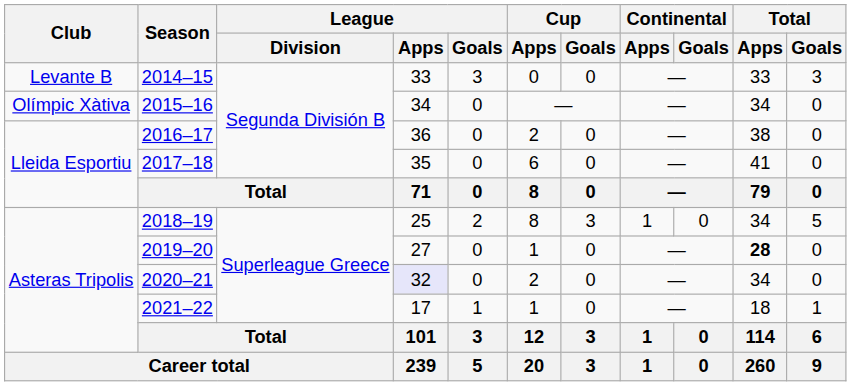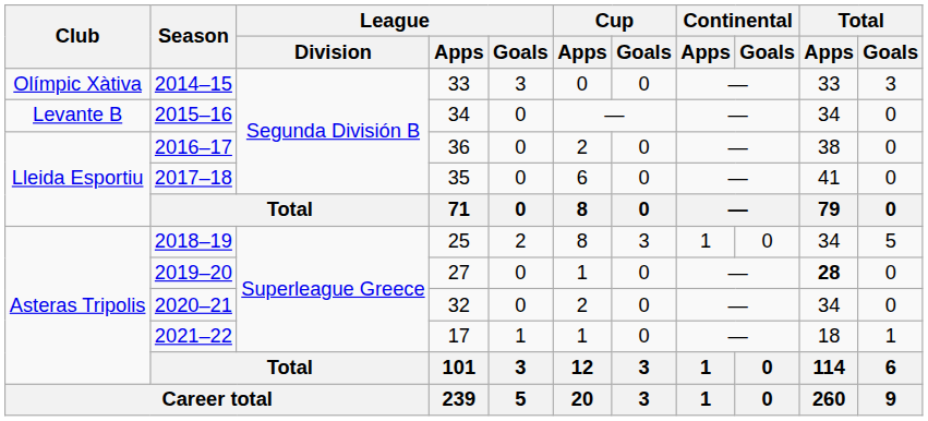2014–15 | Club: Levante B -> Olímpic Xàtiva
2015–16 | Club: Olímpic Xàtiva -> Levante B
2020–21 | League / Apps: lavender background -> no background
